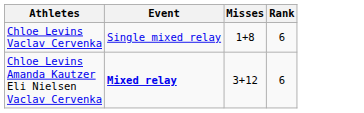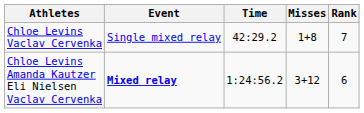+ column: Time | 42:29.2 | 1:24:56.2
Chloe Levins Vaclav Cervenka | Rank: 6 -> 7
